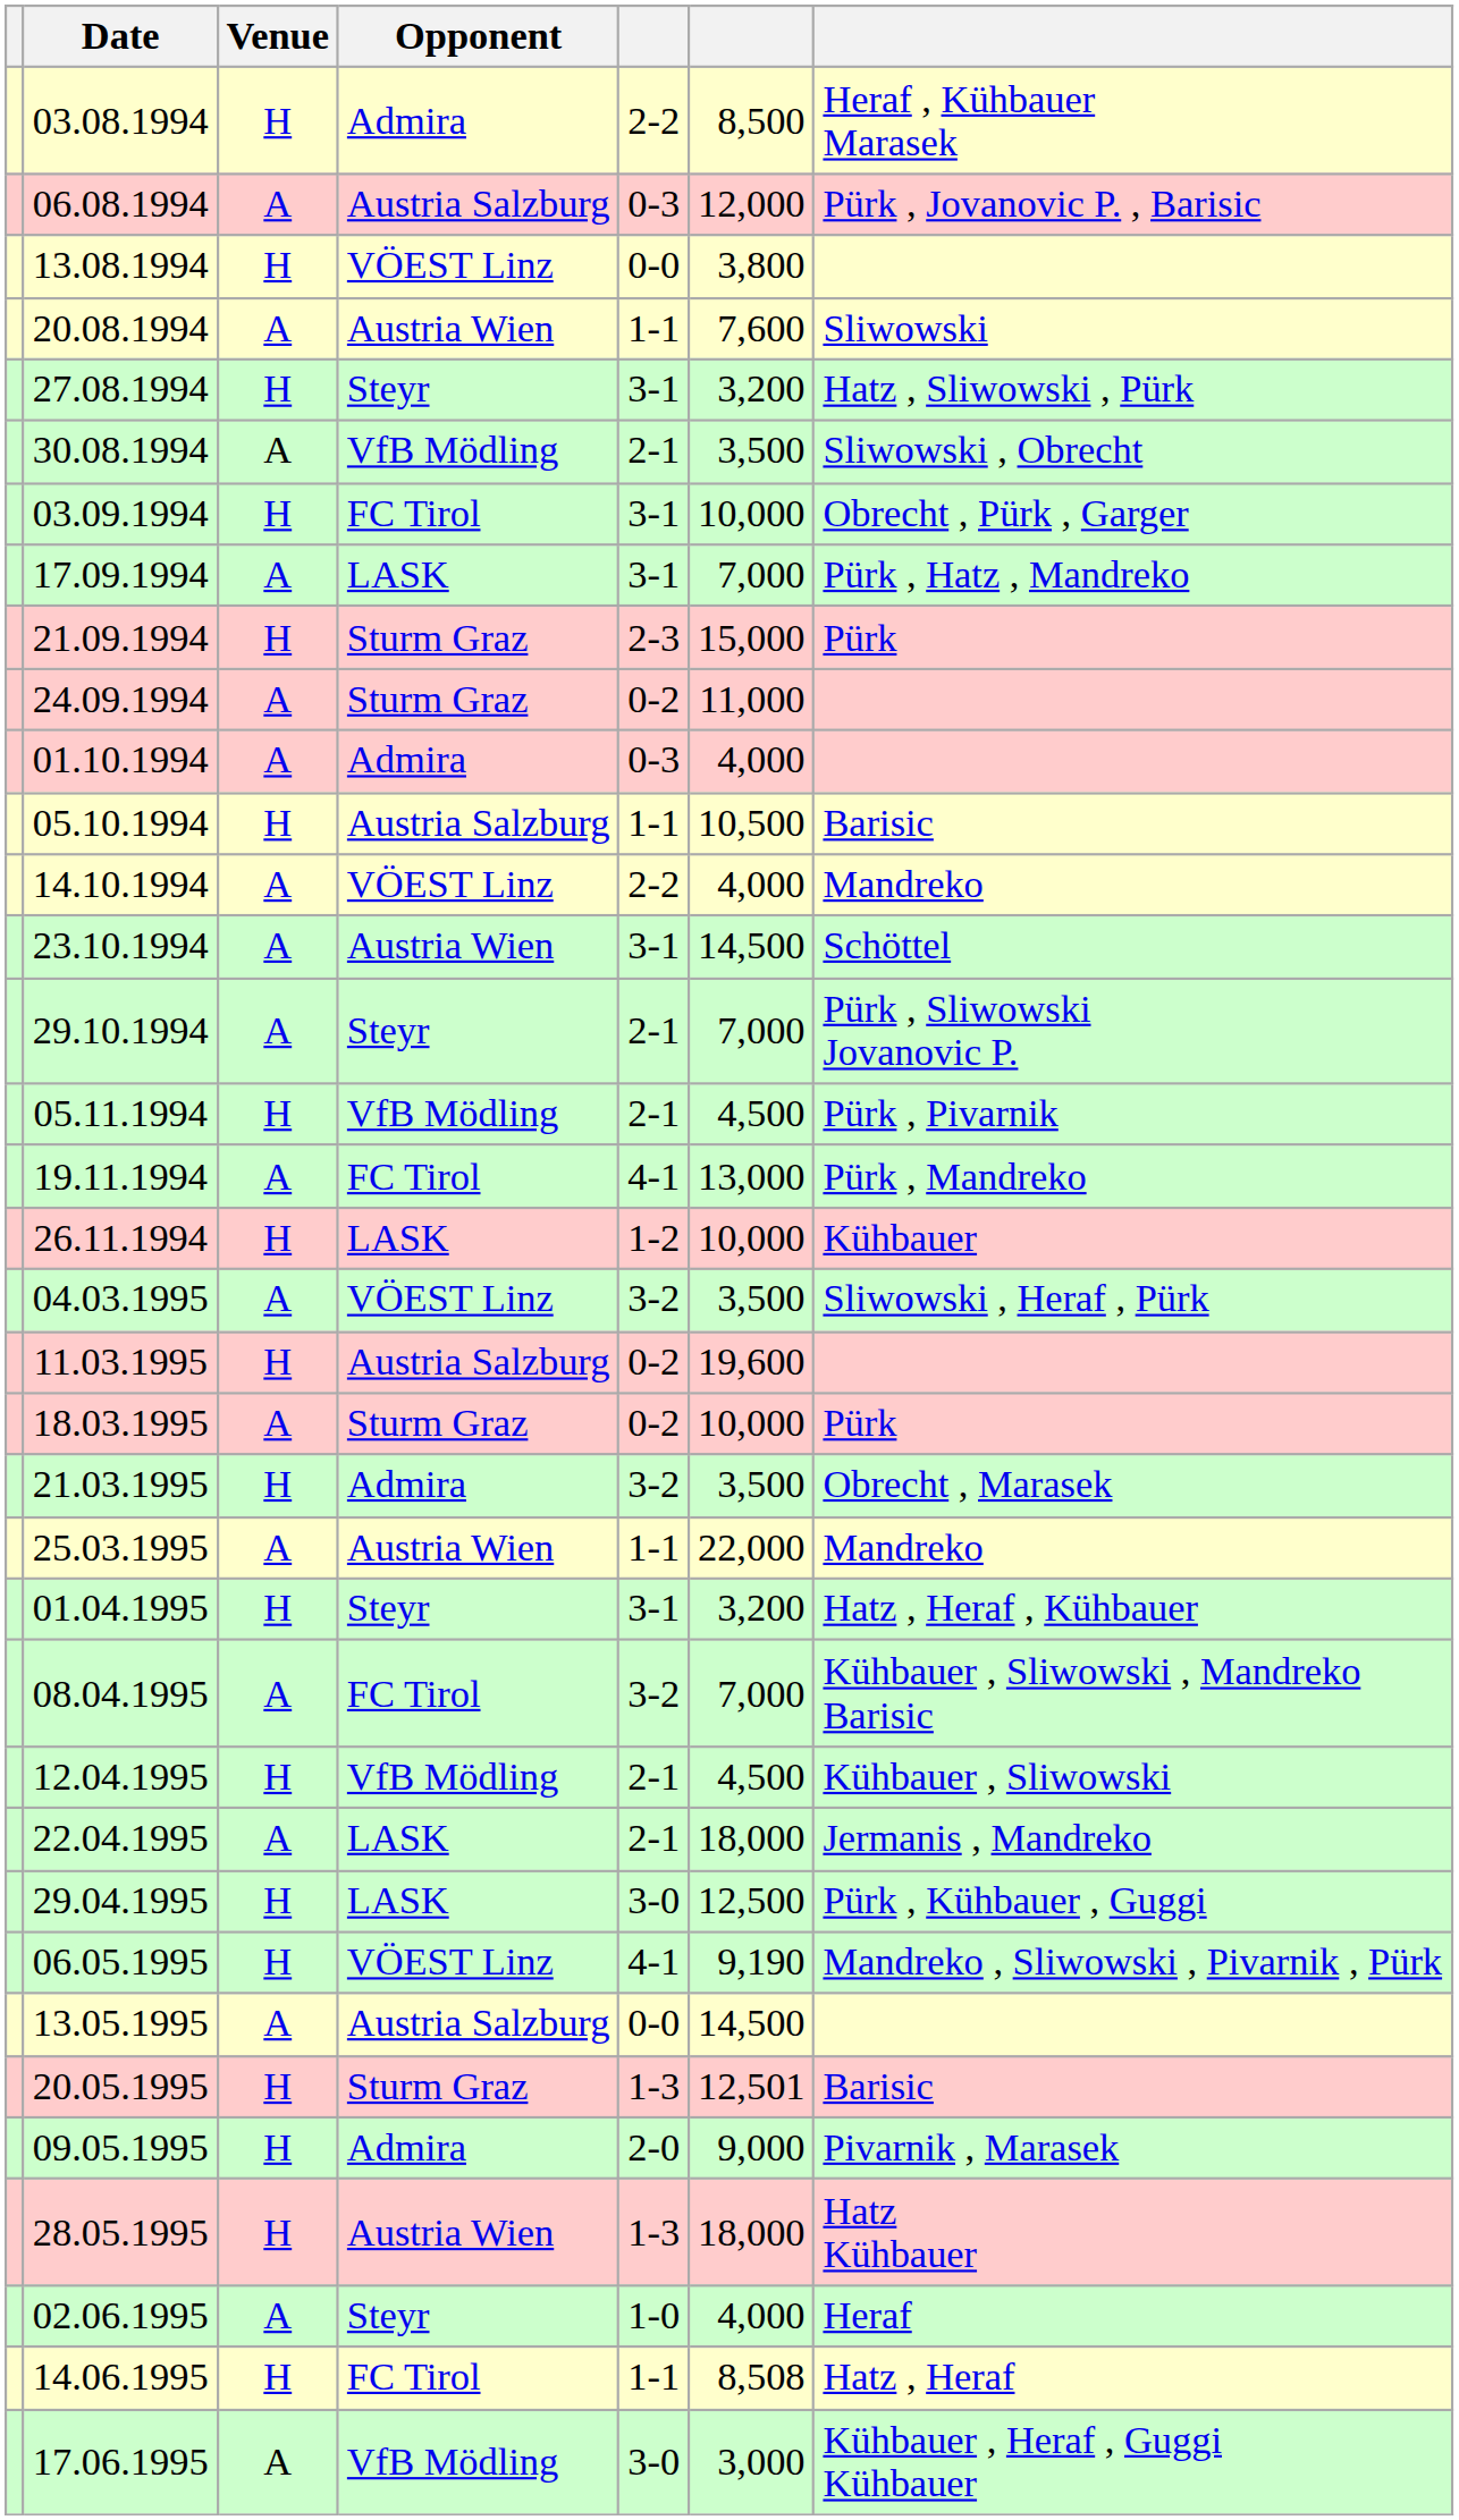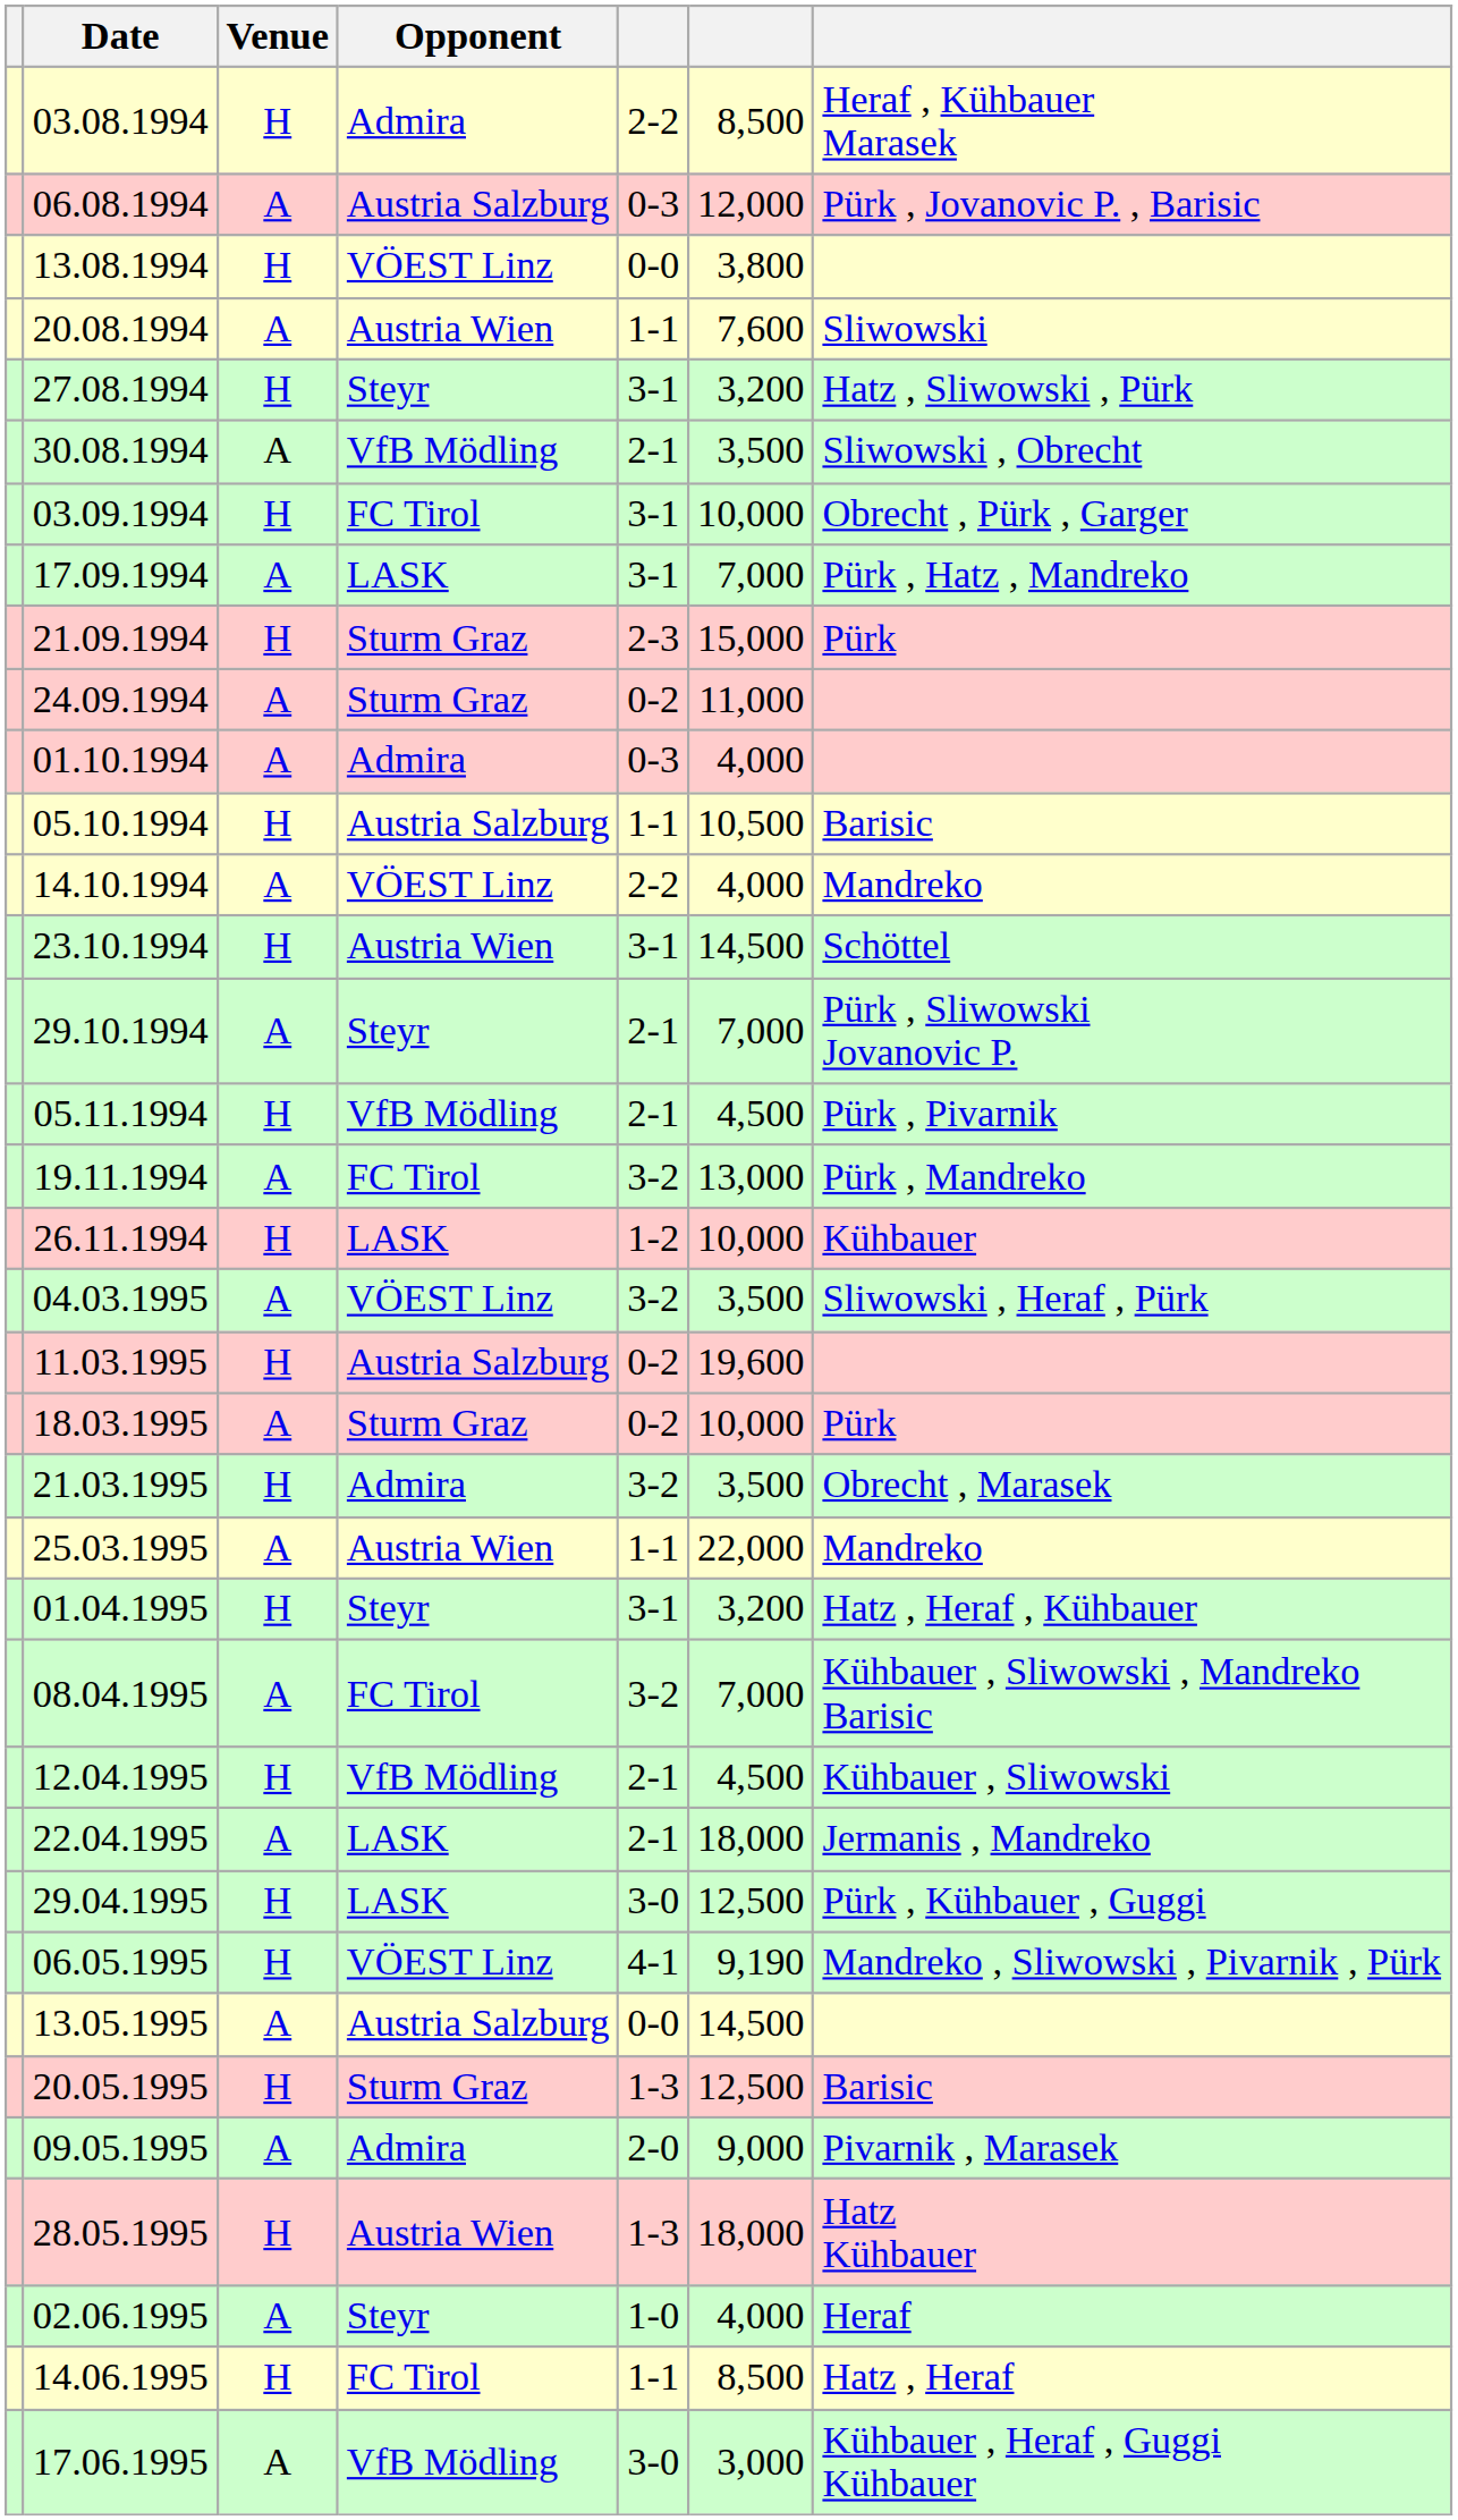23.10.1994 | Venue: A -> H
19.11.1994 | column 5: 4-1 -> 3-2
20.05.1995 | column 6: 12,501 -> 12,500
09.05.1995 | Venue: H -> A
14.06.1995 | column 6: 8,508 -> 8,500
